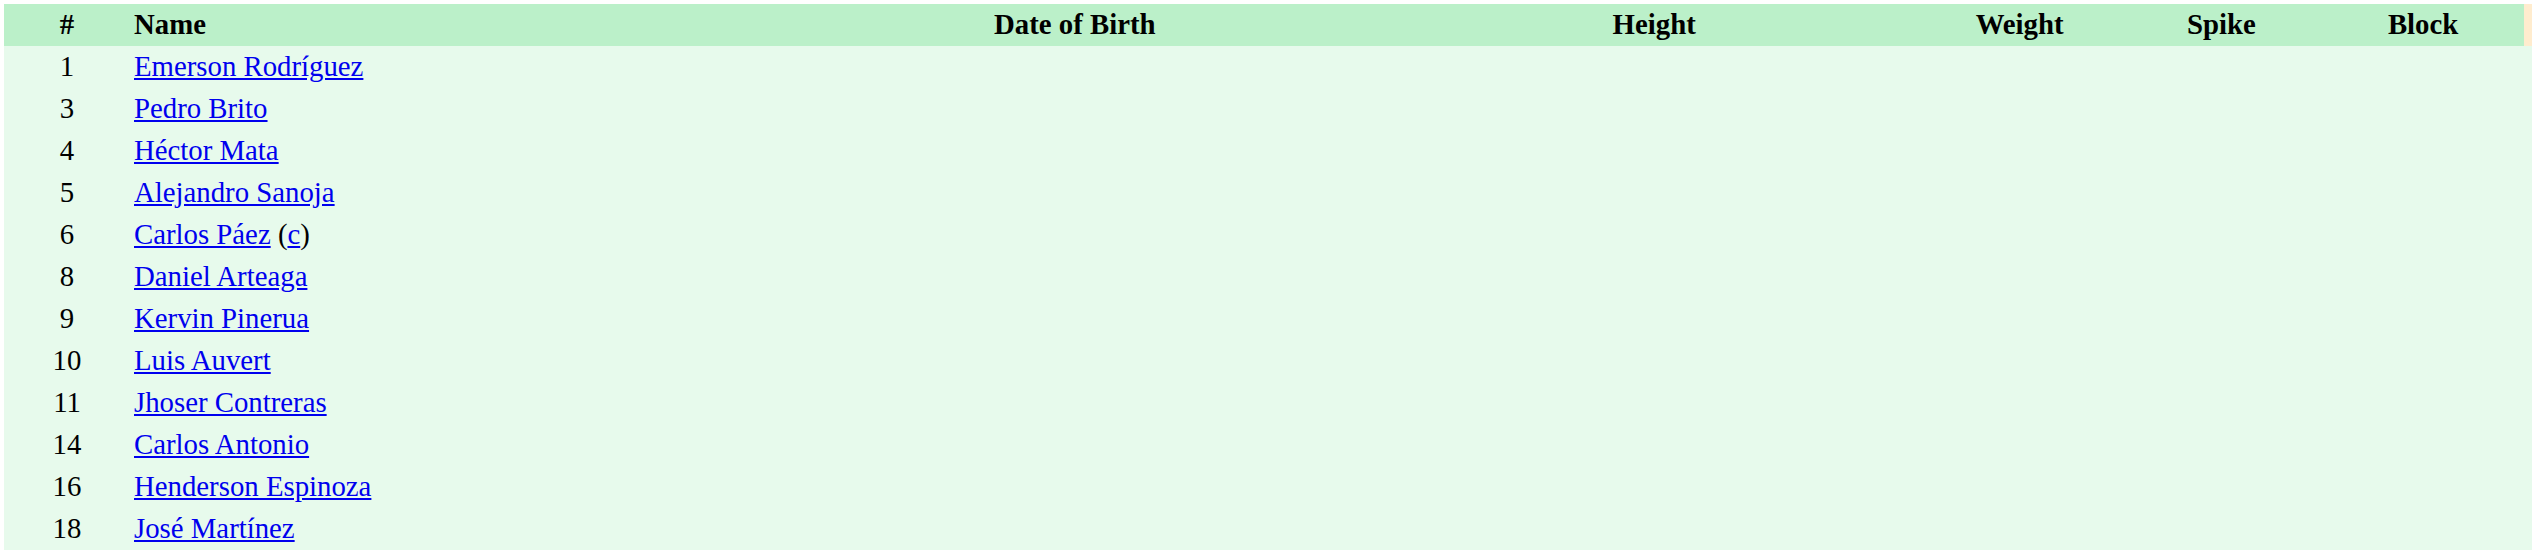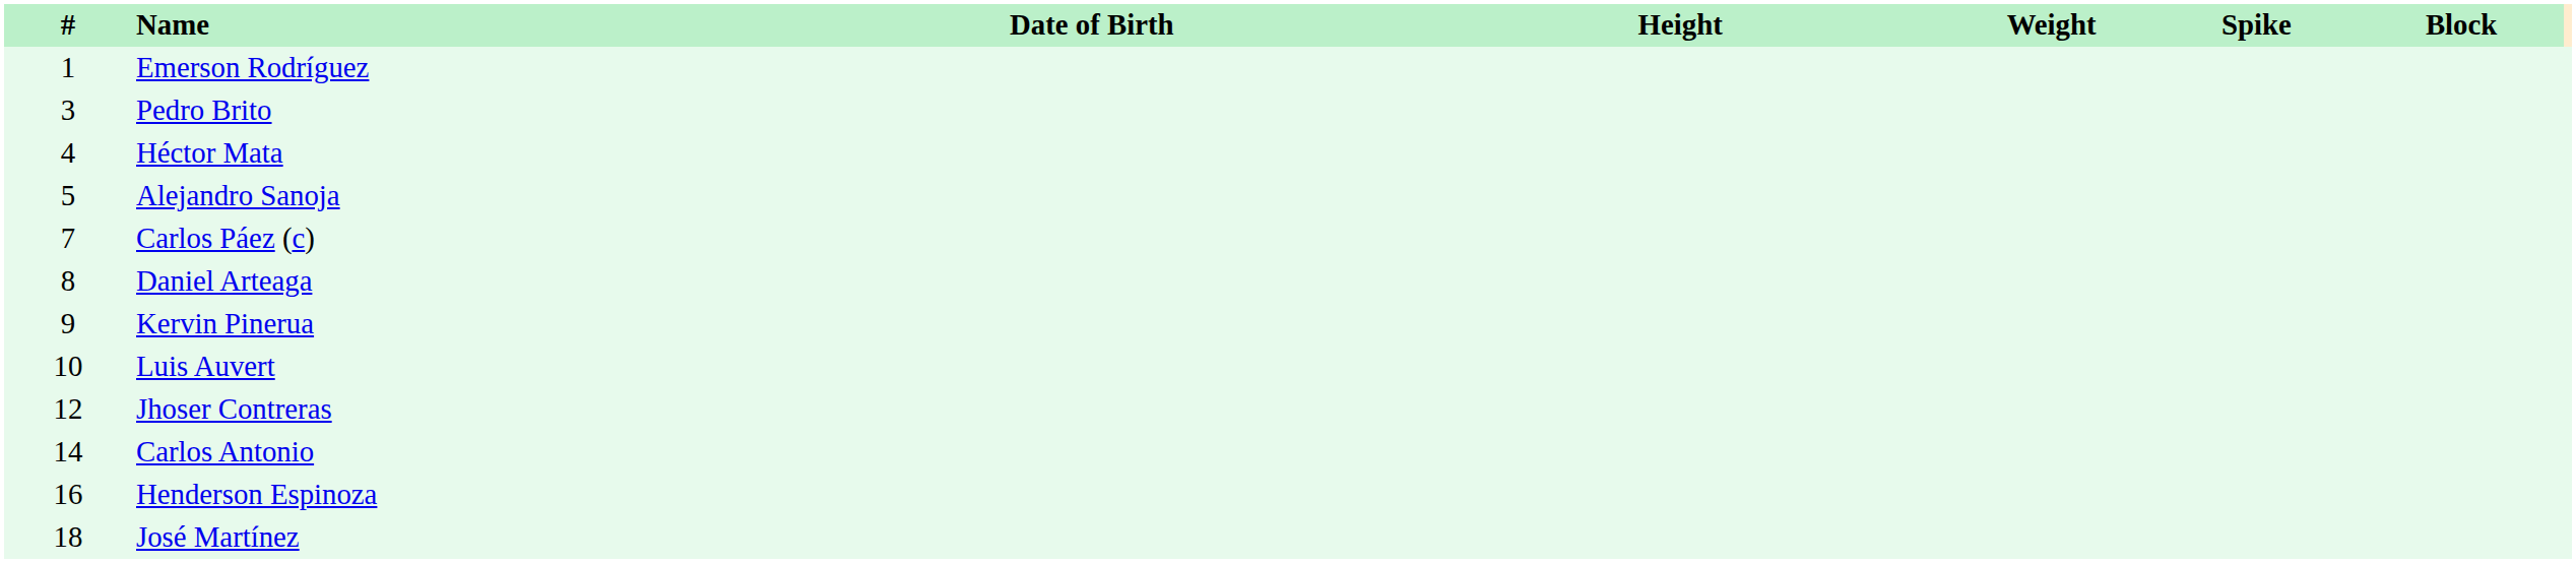Carlos Páez (c) | #: 6 -> 7
Jhoser Contreras | #: 11 -> 12
